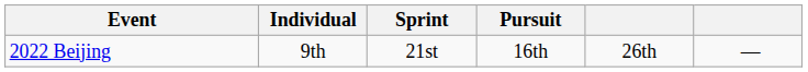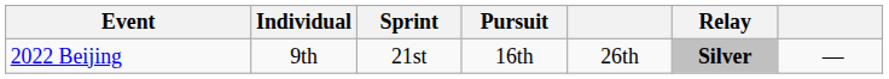+ column: Relay | Silver
